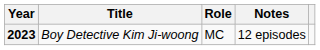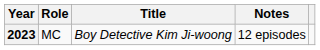columns swapped: Title <-> Role
